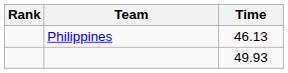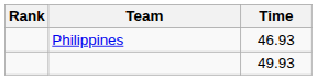Philippines | Time: 46.13 -> 46.93
